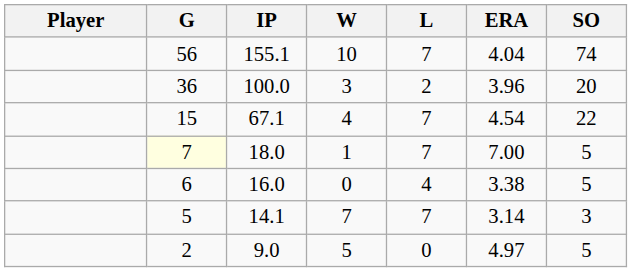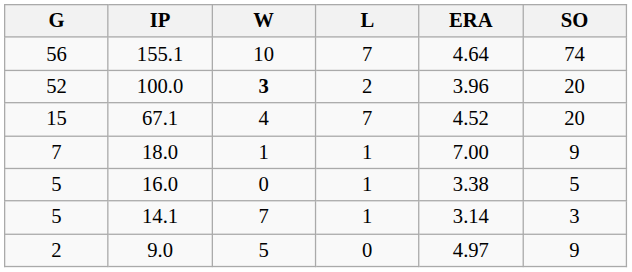- column: Player
155.1 | ERA: 4.04 -> 4.64
100.0 | G: 36 -> 52
100.0 | W: normal -> bold
67.1 | ERA: 4.54 -> 4.52
67.1 | SO: 22 -> 20
18.0 | G: lightyellow background -> no background
18.0 | L: 7 -> 1
18.0 | SO: 5 -> 9
16.0 | G: 6 -> 5
16.0 | L: 4 -> 1
14.1 | L: 7 -> 1
9.0 | SO: 5 -> 9
